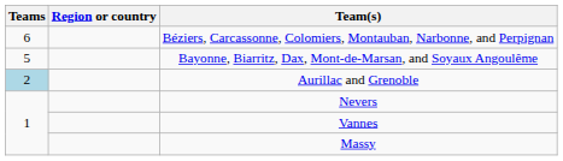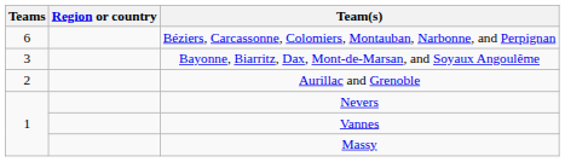Bayonne, Biarritz, Dax, Mont-de-Marsan, and Soyaux Angoulême | Teams: 5 -> 3
Aurillac and Grenoble | Teams: lightblue background -> no background
